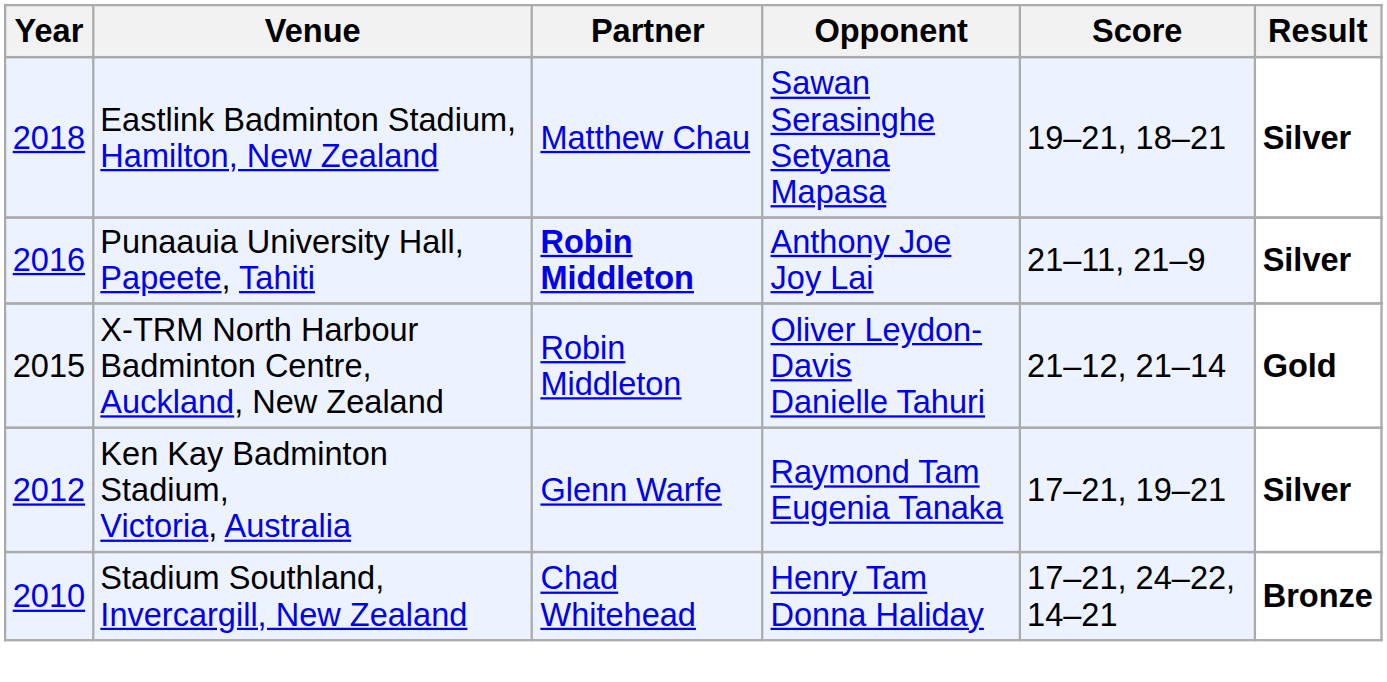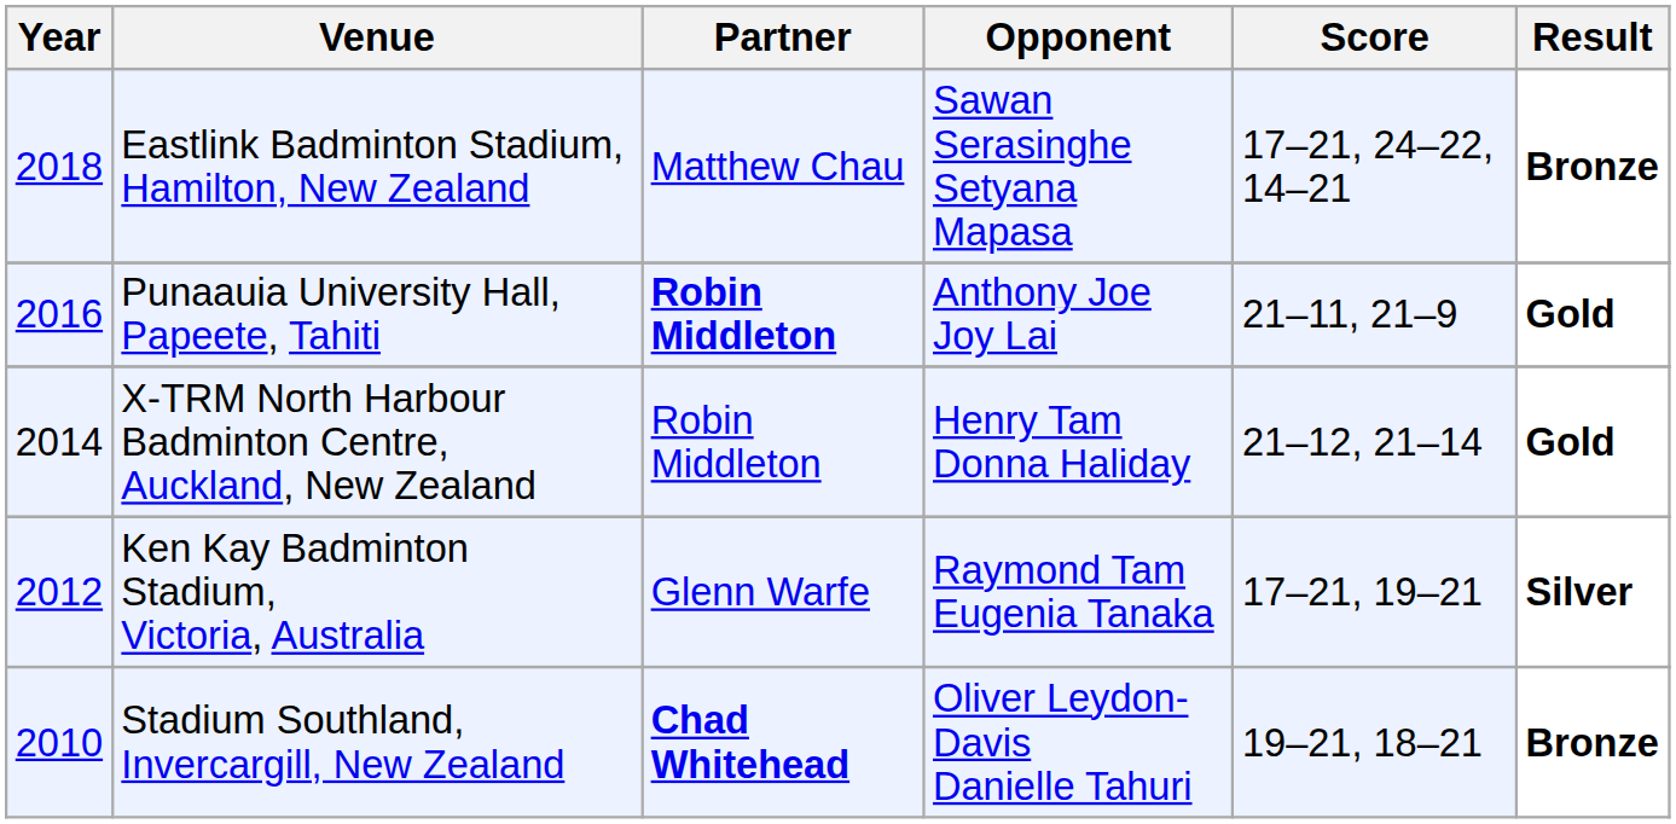Eastlink Badminton Stadium, Hamilton, New Zealand | Score: 19–21, 18–21 -> 17–21, 24–22, 14–21
Eastlink Badminton Stadium, Hamilton, New Zealand | Result: Silver -> Bronze
Punaauia University Hall, Papeete, Tahiti | Result: Silver -> Gold
X-TRM North Harbour Badminton Centre, Auckland, New Zealand | Year: 2015 -> 2014
X-TRM North Harbour Badminton Centre, Auckland, New Zealand | Opponent: Oliver Leydon-Davis Danielle Tahuri -> Henry Tam Donna Haliday
Stadium Southland, Invercargill, New Zealand | Partner: normal -> bold
Stadium Southland, Invercargill, New Zealand | Opponent: Henry Tam Donna Haliday -> Oliver Leydon-Davis Danielle Tahuri
Stadium Southland, Invercargill, New Zealand | Score: 17–21, 24–22, 14–21 -> 19–21, 18–21
